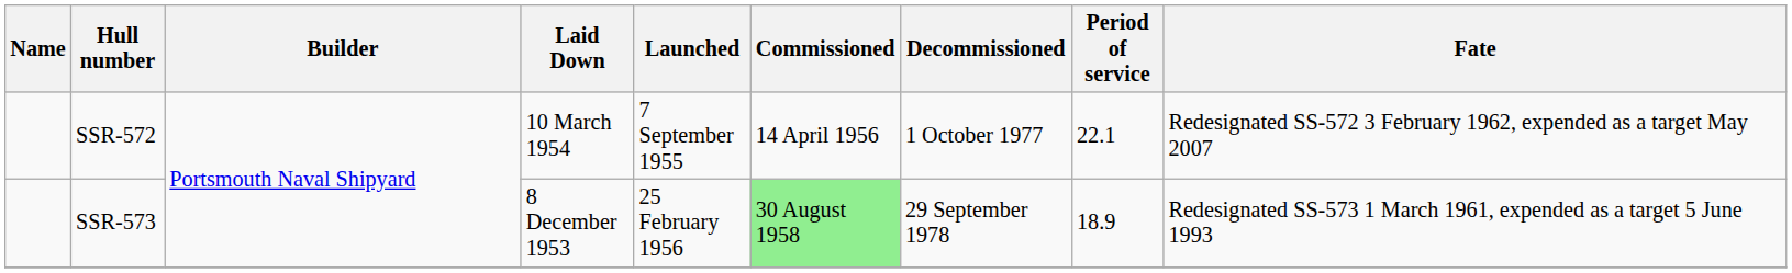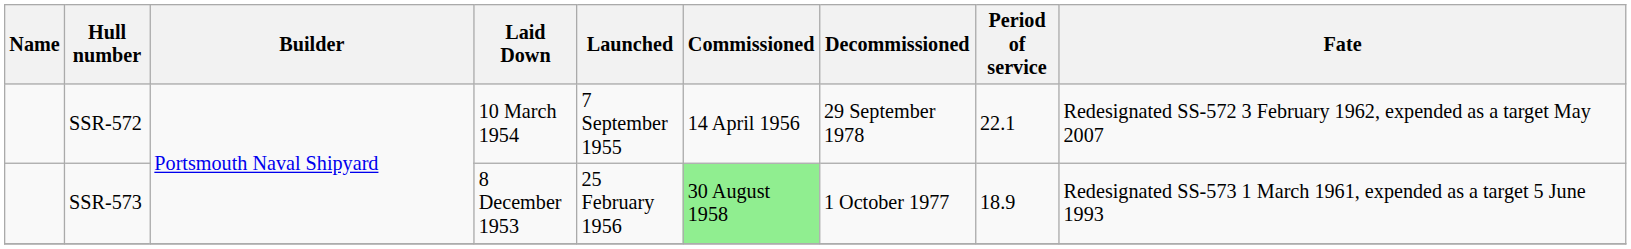SSR-572 | Decommissioned: 1 October 1977 -> 29 September 1978
SSR-573 | Decommissioned: 29 September 1978 -> 1 October 1977
